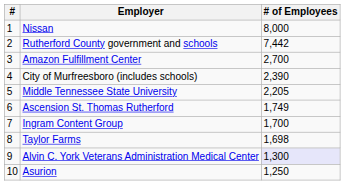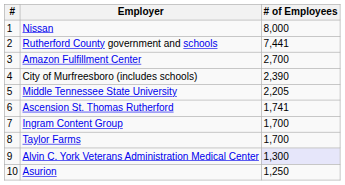Rutherford County government and schools | # of Employees: 7,442 -> 7,441
Ascension St. Thomas Rutherford | # of Employees: 1,749 -> 1,741
Taylor Farms | # of Employees: 1,698 -> 1,700
